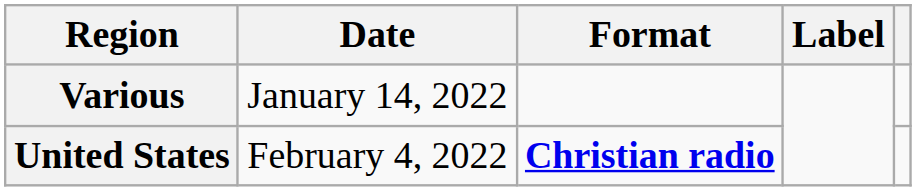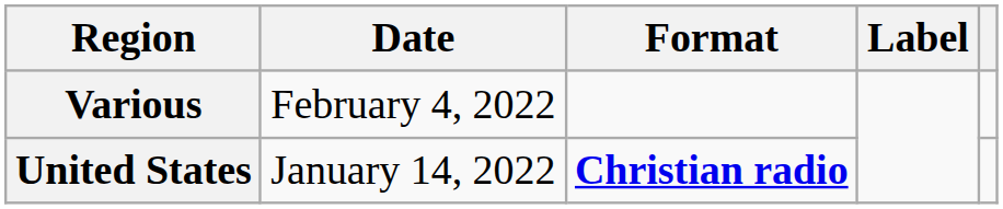Various | Date: January 14, 2022 -> February 4, 2022
United States | Date: February 4, 2022 -> January 14, 2022
